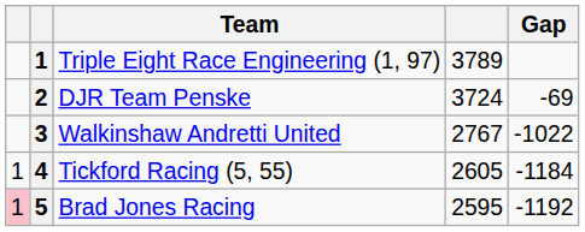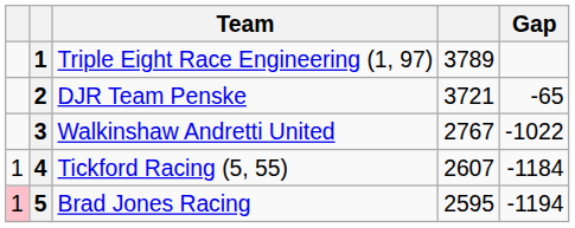DJR Team Penske | column 4: 3724 -> 3721
DJR Team Penske | Gap: -69 -> -65
Tickford Racing (5, 55) | column 4: 2605 -> 2607
Brad Jones Racing | Gap: -1192 -> -1194
